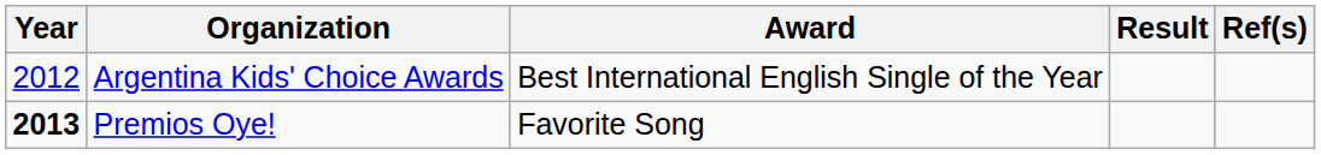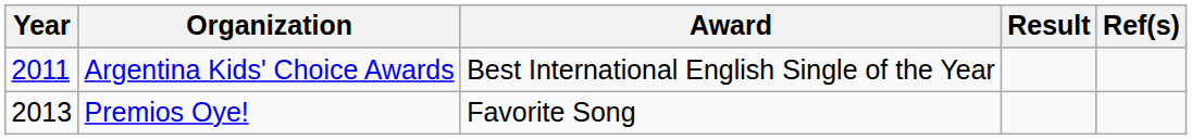Argentina Kids' Choice Awards | Year: 2012 -> 2011
Premios Oye! | Year: bold -> normal
